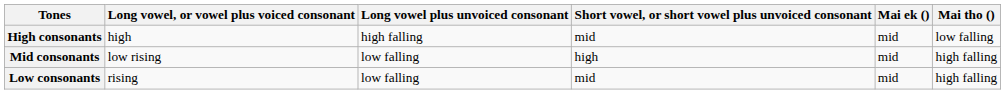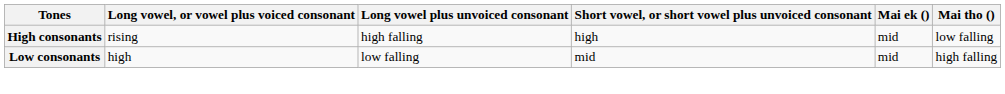High consonants | Long vowel, or vowel plus voiced consonant: high -> rising
High consonants | Short vowel, or short vowel plus unvoiced consonant: mid -> high
- row: Mid consonants | low rising | low falling | high | mid | high falling
Low consonants | Long vowel, or vowel plus voiced consonant: rising -> high
